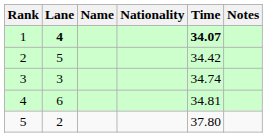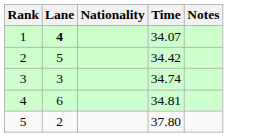- column: Name
1 | Time: bold -> normal
